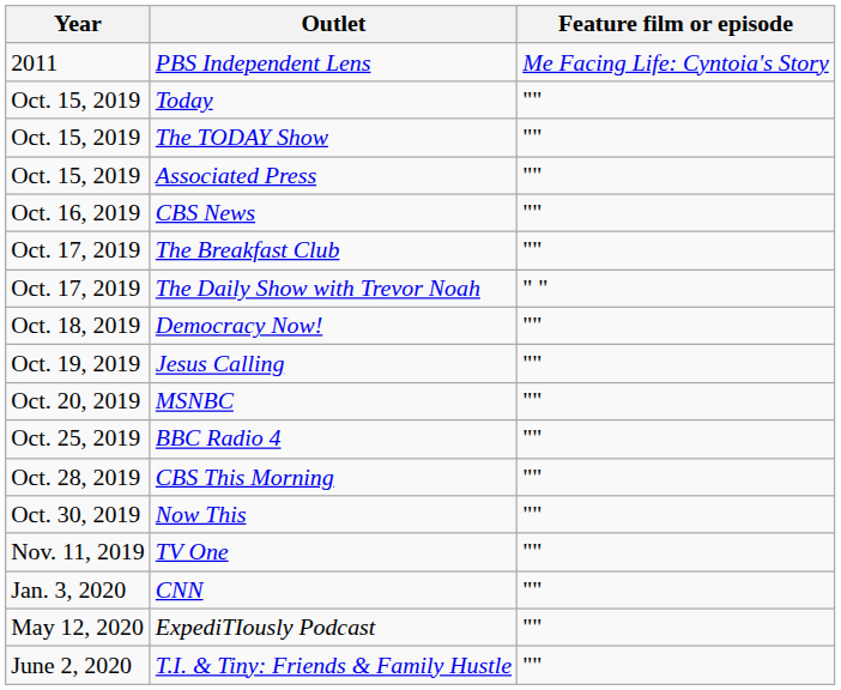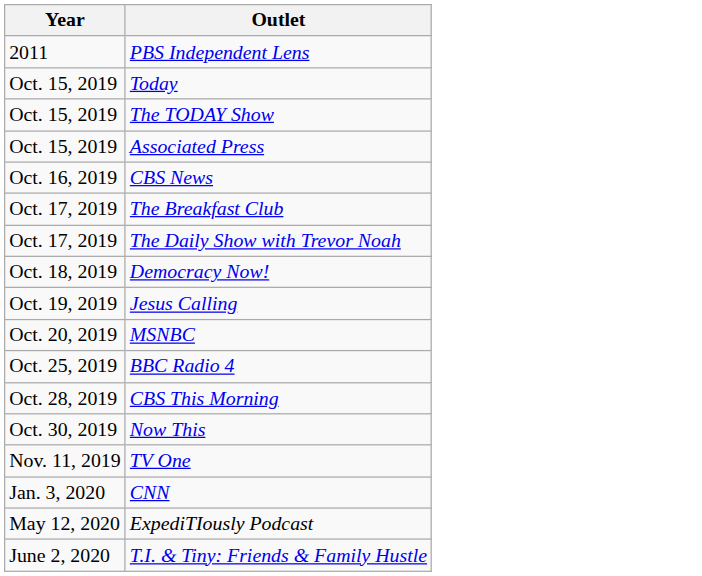- column: Feature film or episode | Me Facing Life: Cyntoia's Story | "" | "" | "" | "" | "" | " " | "" | "" | "" | "" | "" | "" | "" | "" | "" | ""
